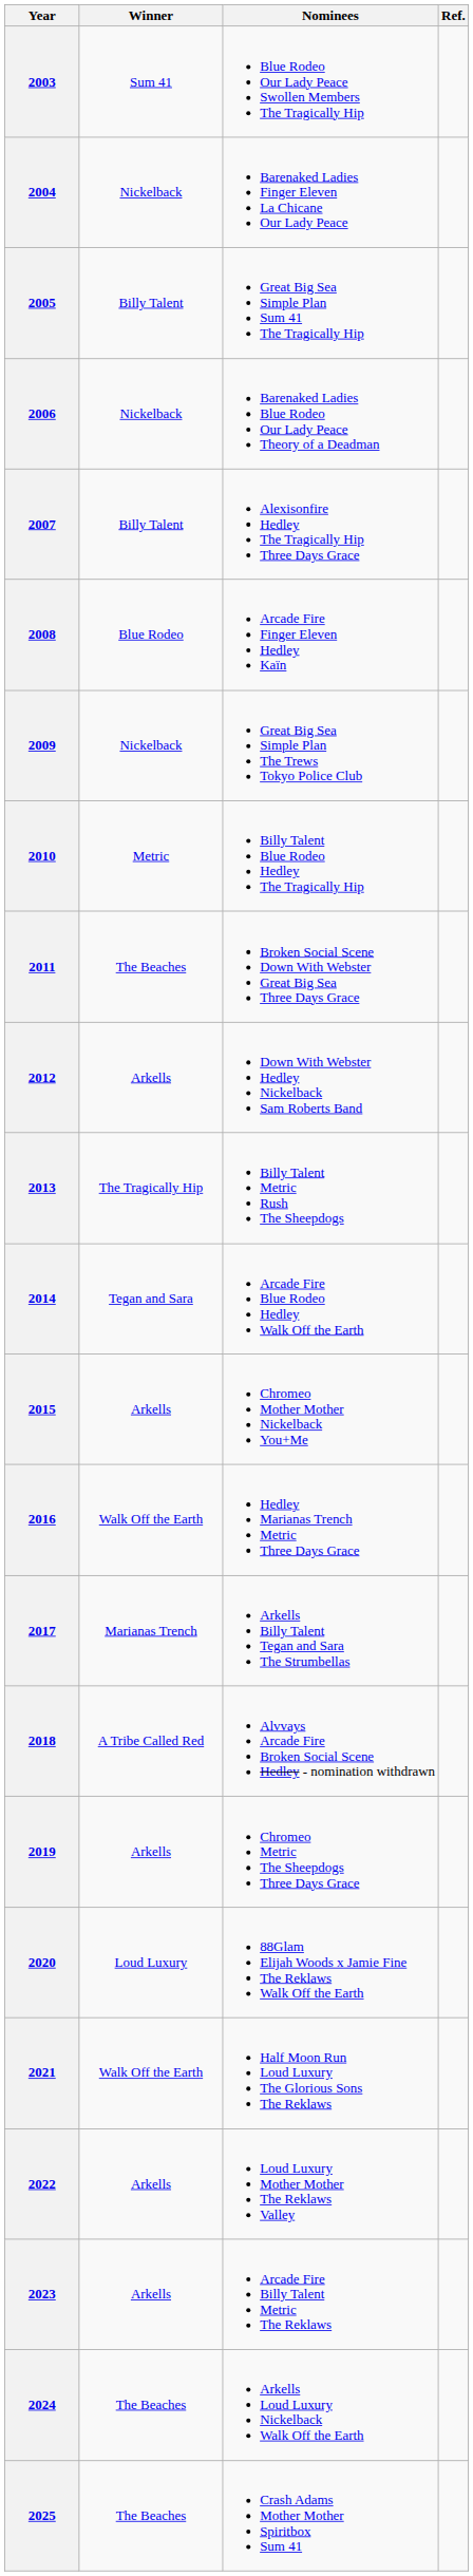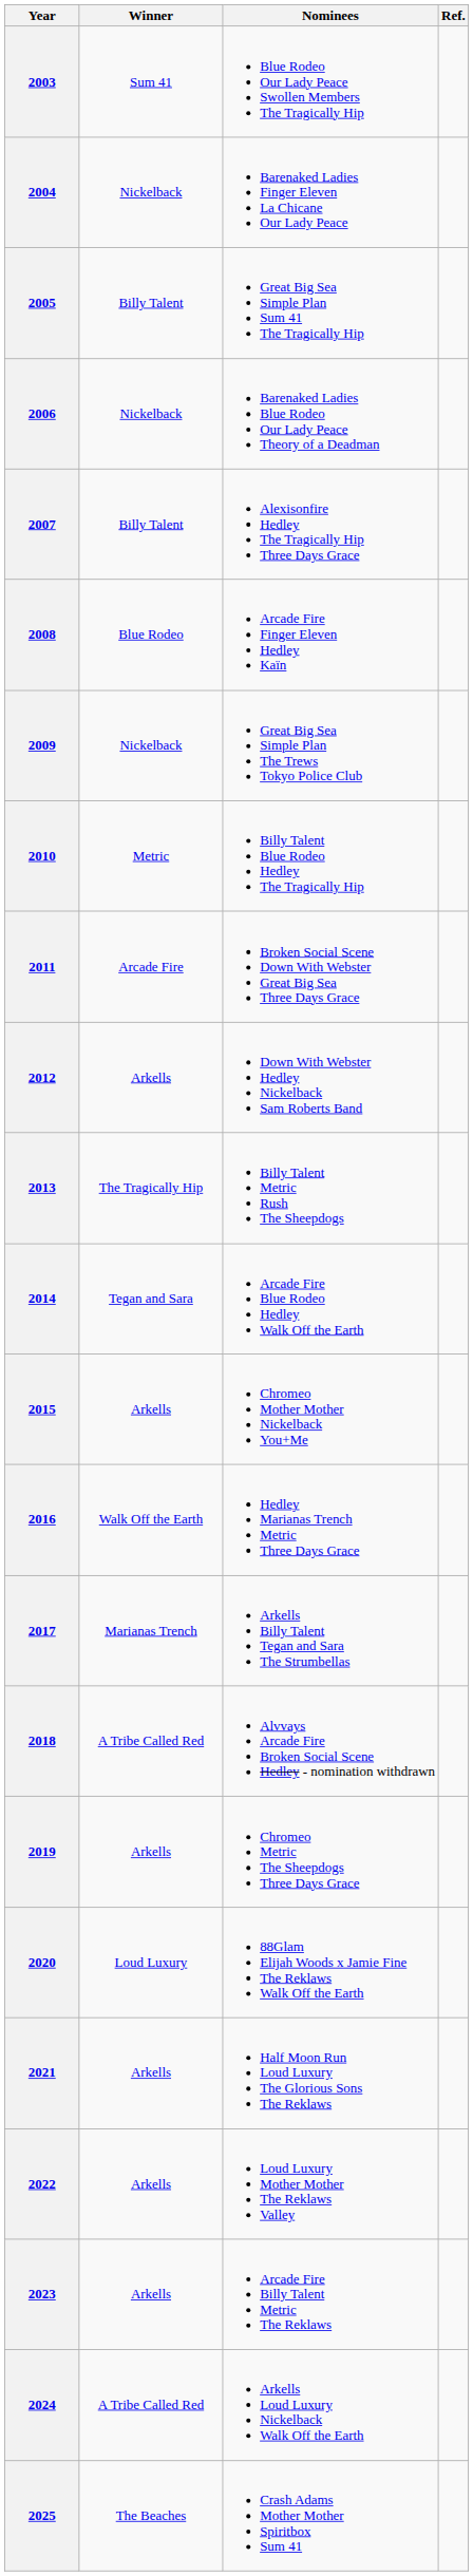2011 | Winner: The Beaches -> Arcade Fire
2021 | Winner: Walk Off the Earth -> Arkells
2024 | Winner: The Beaches -> A Tribe Called Red
